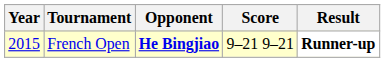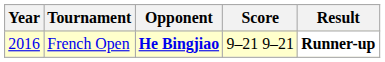French Open | Year: 2015 -> 2016
